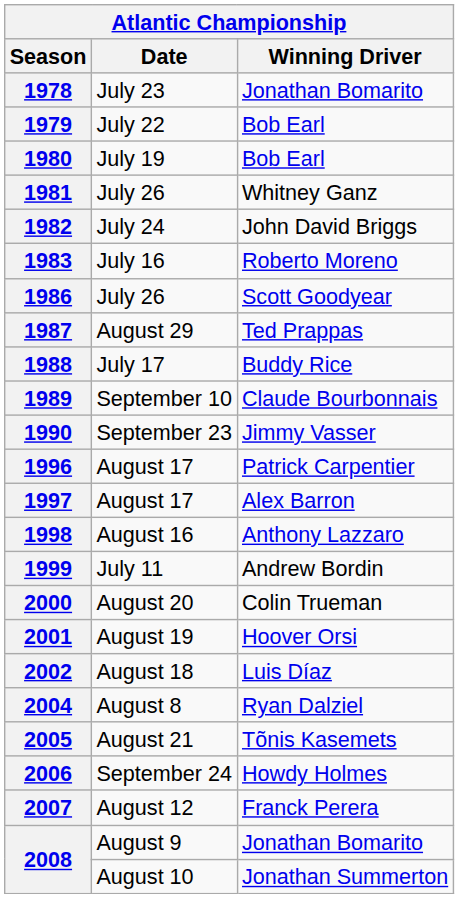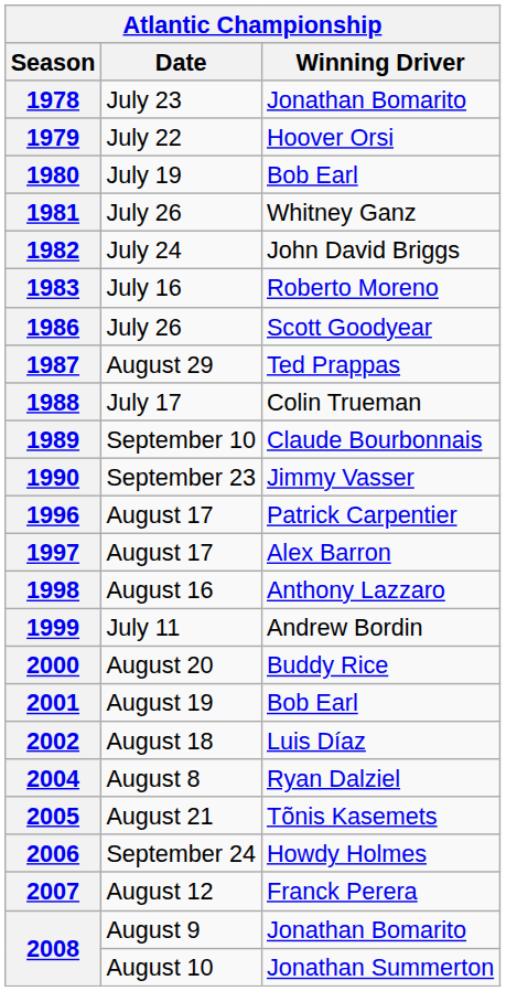1979 | Winning Driver: Bob Earl -> Hoover Orsi
1988 | Winning Driver: Buddy Rice -> Colin Trueman
2000 | Winning Driver: Colin Trueman -> Buddy Rice
2001 | Winning Driver: Hoover Orsi -> Bob Earl
